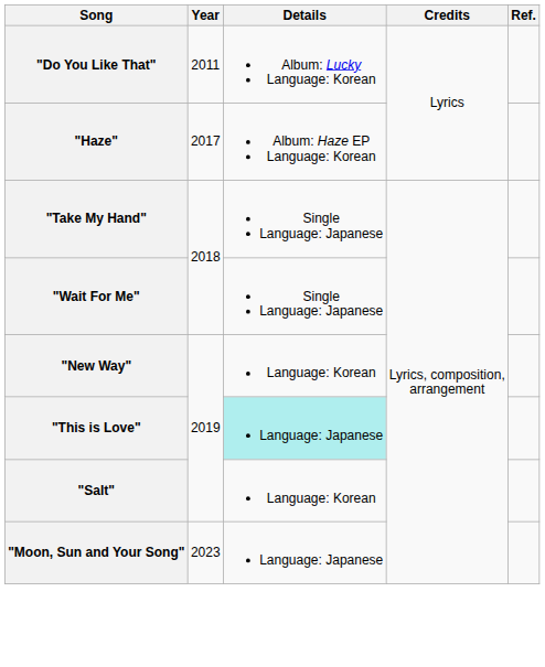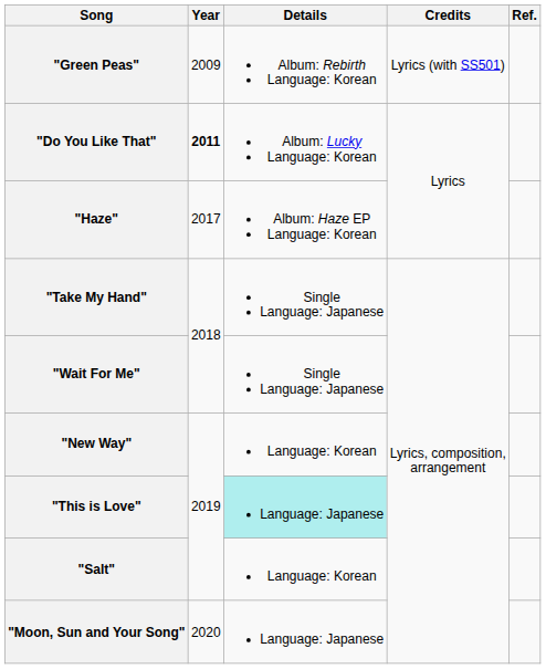+ row: "Green Peas" | 2009 | Album: Rebirth Language: Korean | Lyrics (with SS501)
"Do You Like That" | Year: normal -> bold
"Moon, Sun and Your Song" | Year: 2023 -> 2020
